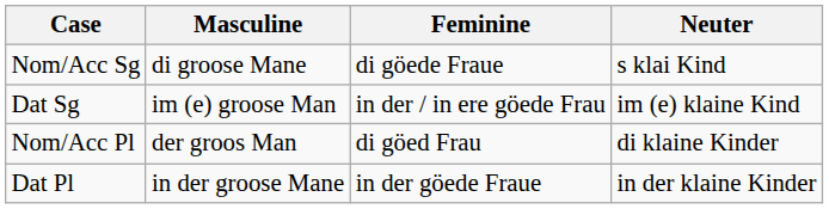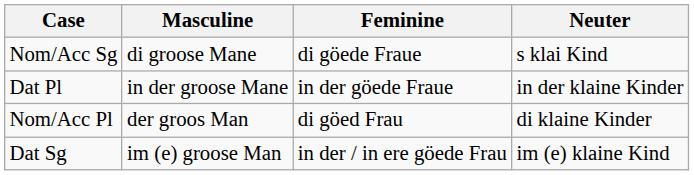rows swapped: Dat Sg <-> Dat Pl
